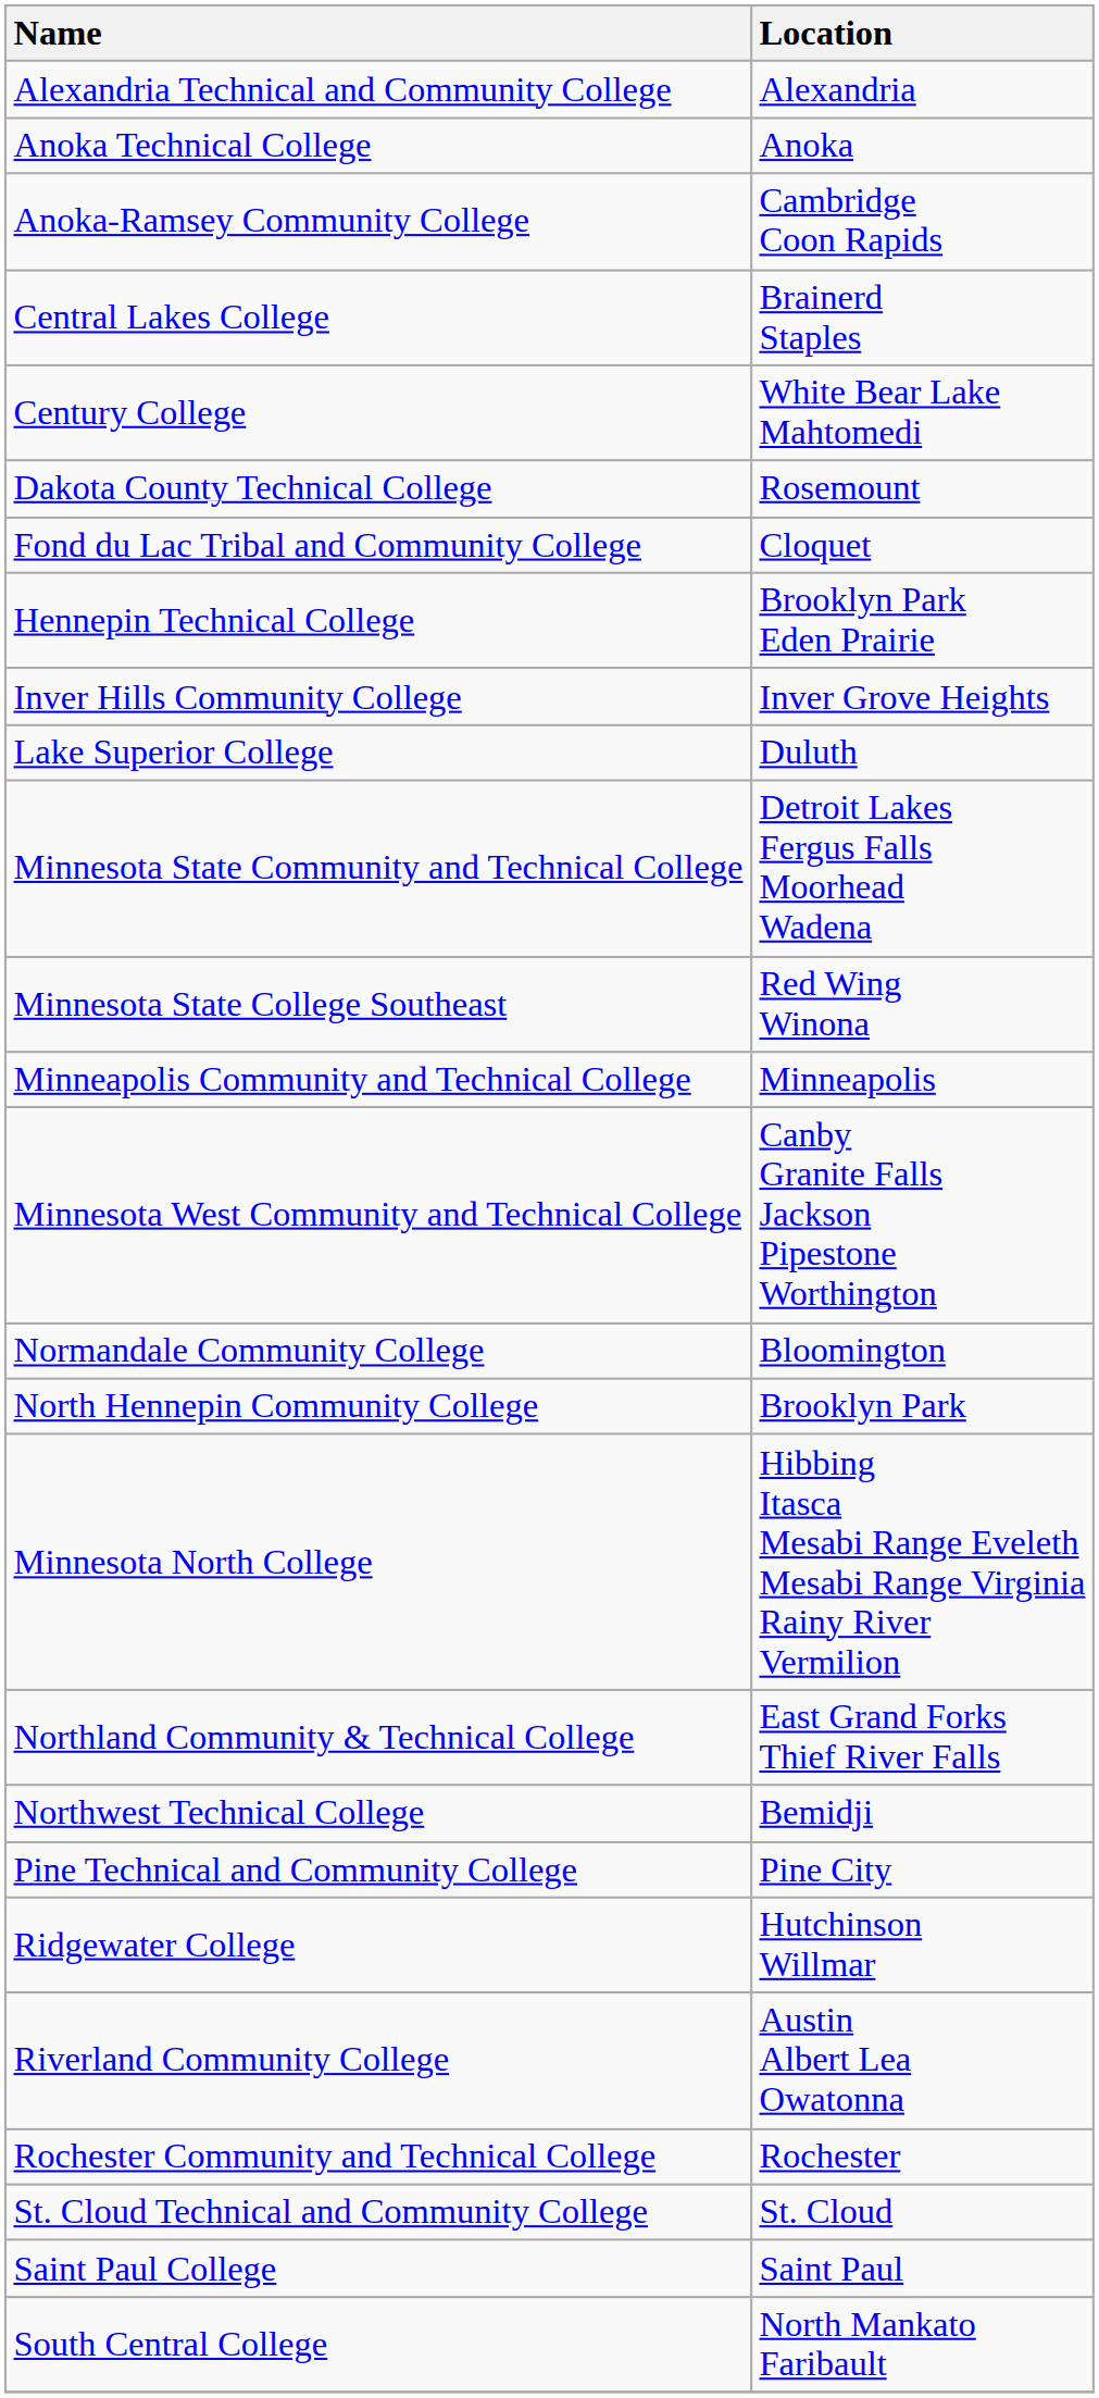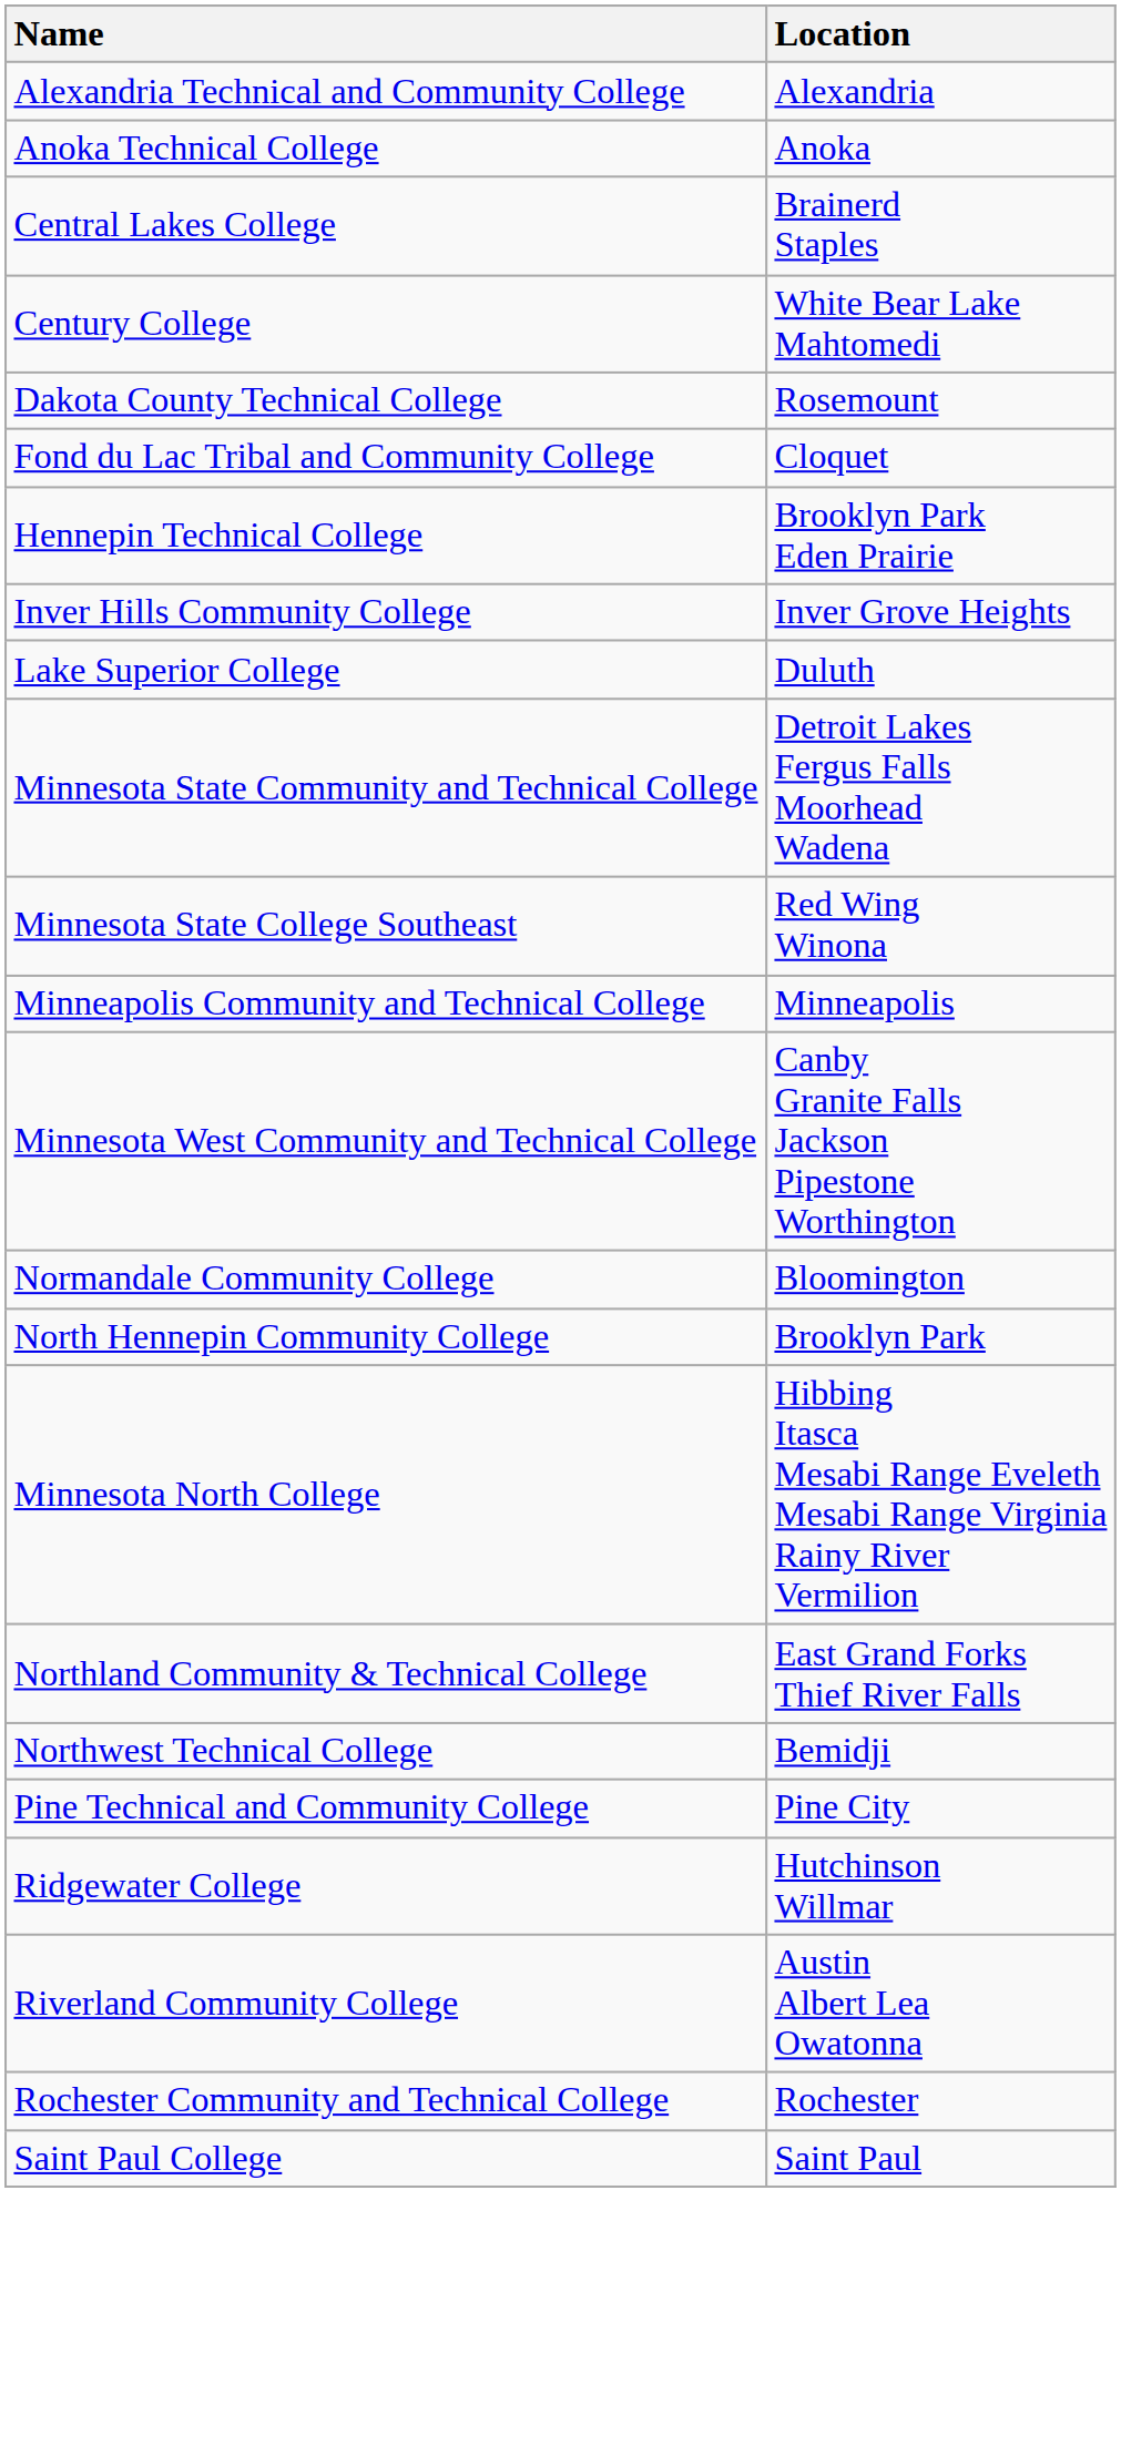- row: Anoka-Ramsey Community College | Cambridge Coon Rapids
- row: St. Cloud Technical and Community College | St. Cloud
- row: South Central College | North Mankato Faribault
